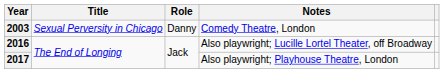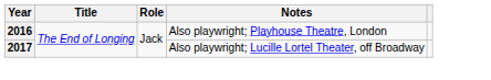- row: 2003 | Sexual Perversity in Chicago | Danny | Comedy Theatre, London
2016 | Notes: Also playwright; Lucille Lortel Theater, off Broadway -> Also playwright; Playhouse Theatre, London
2017 | Notes: Also playwright; Playhouse Theatre, London -> Also playwright; Lucille Lortel Theater, off Broadway
